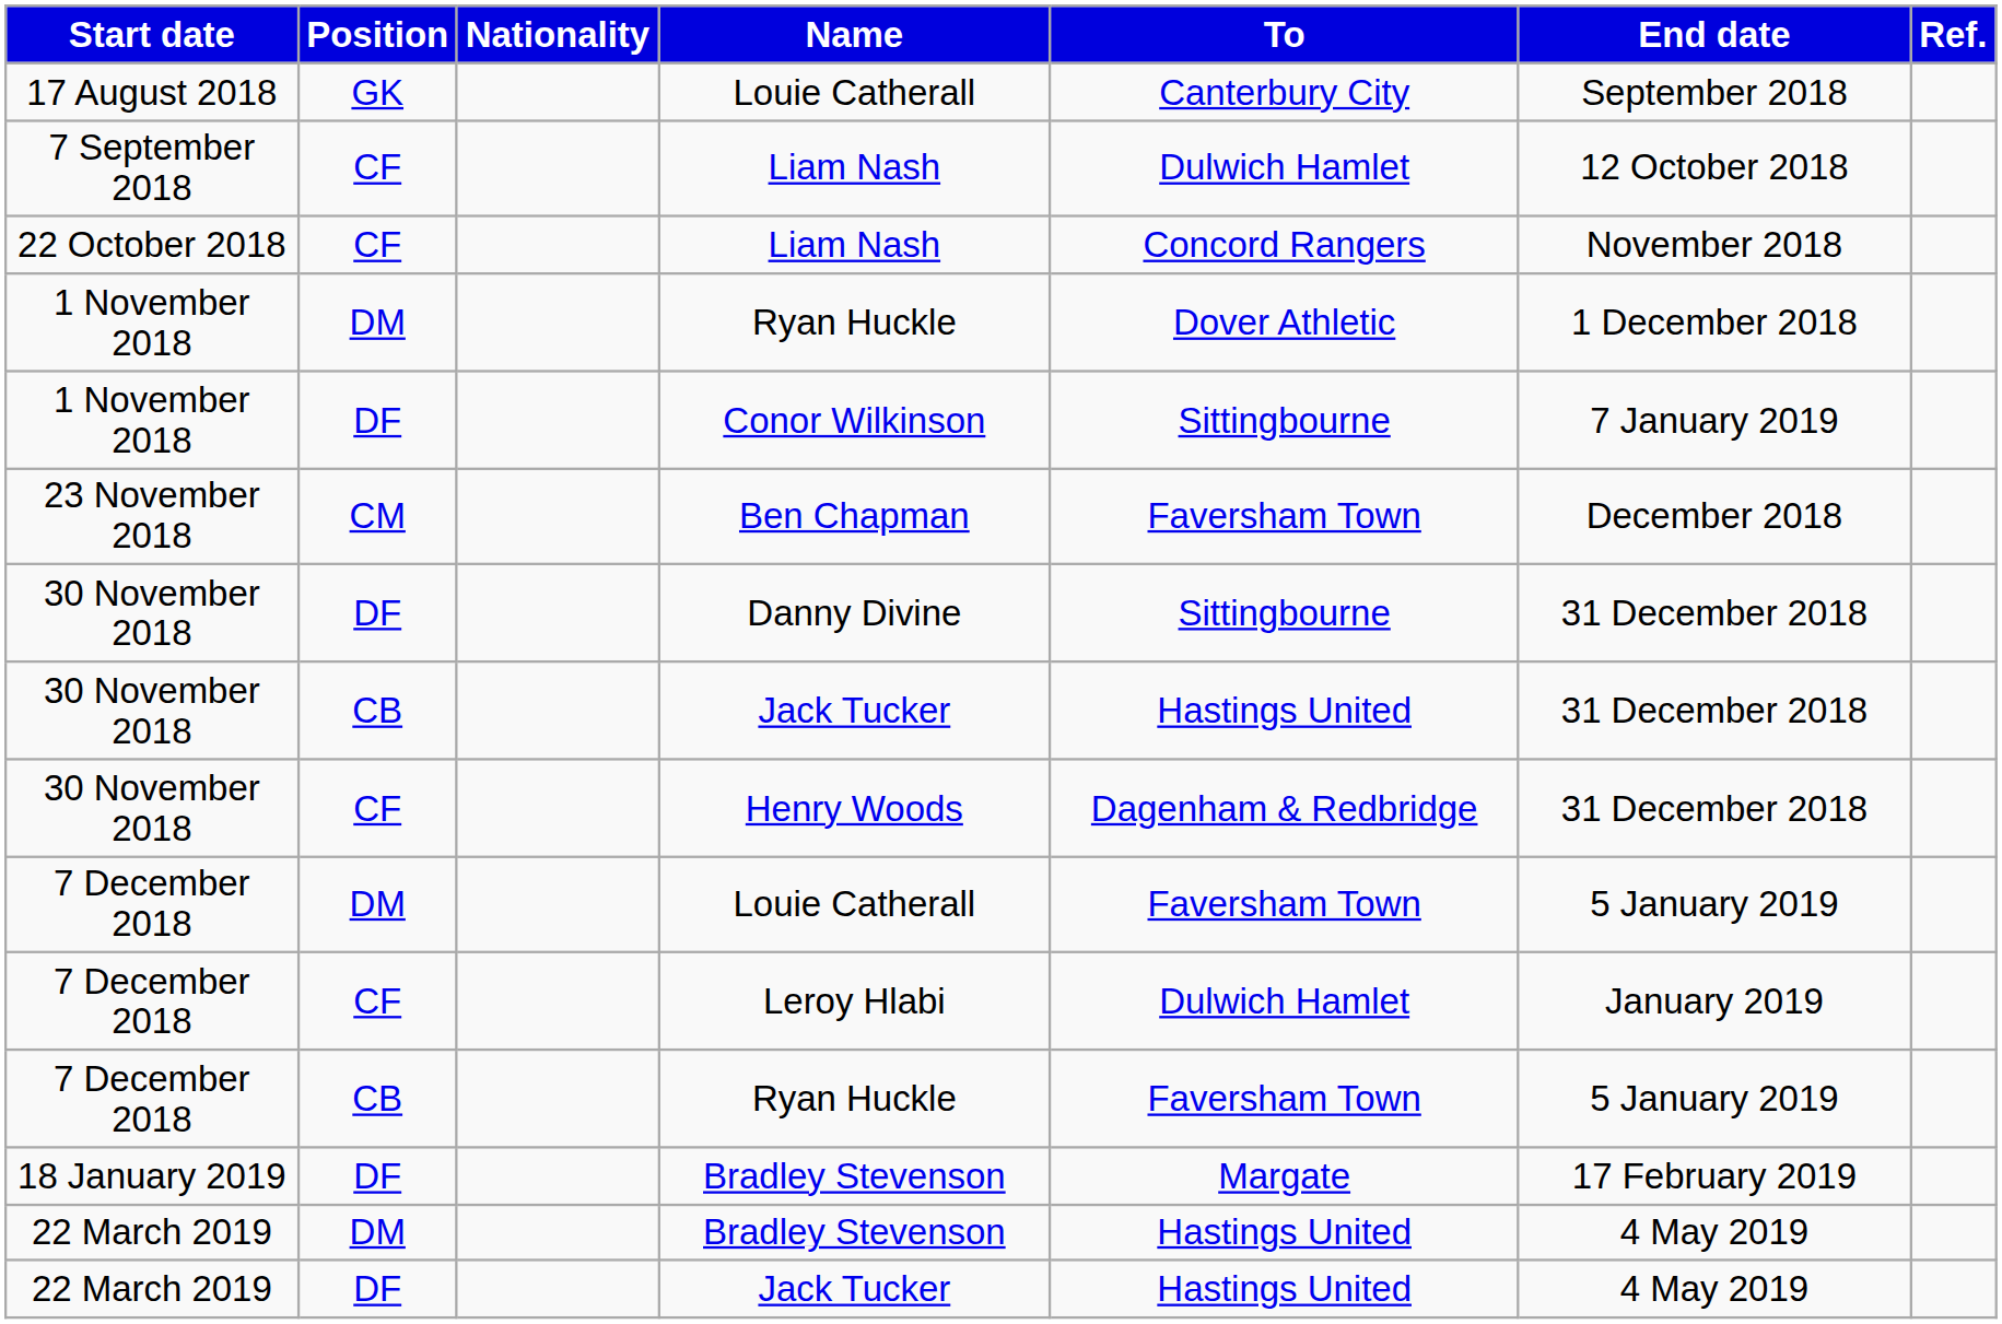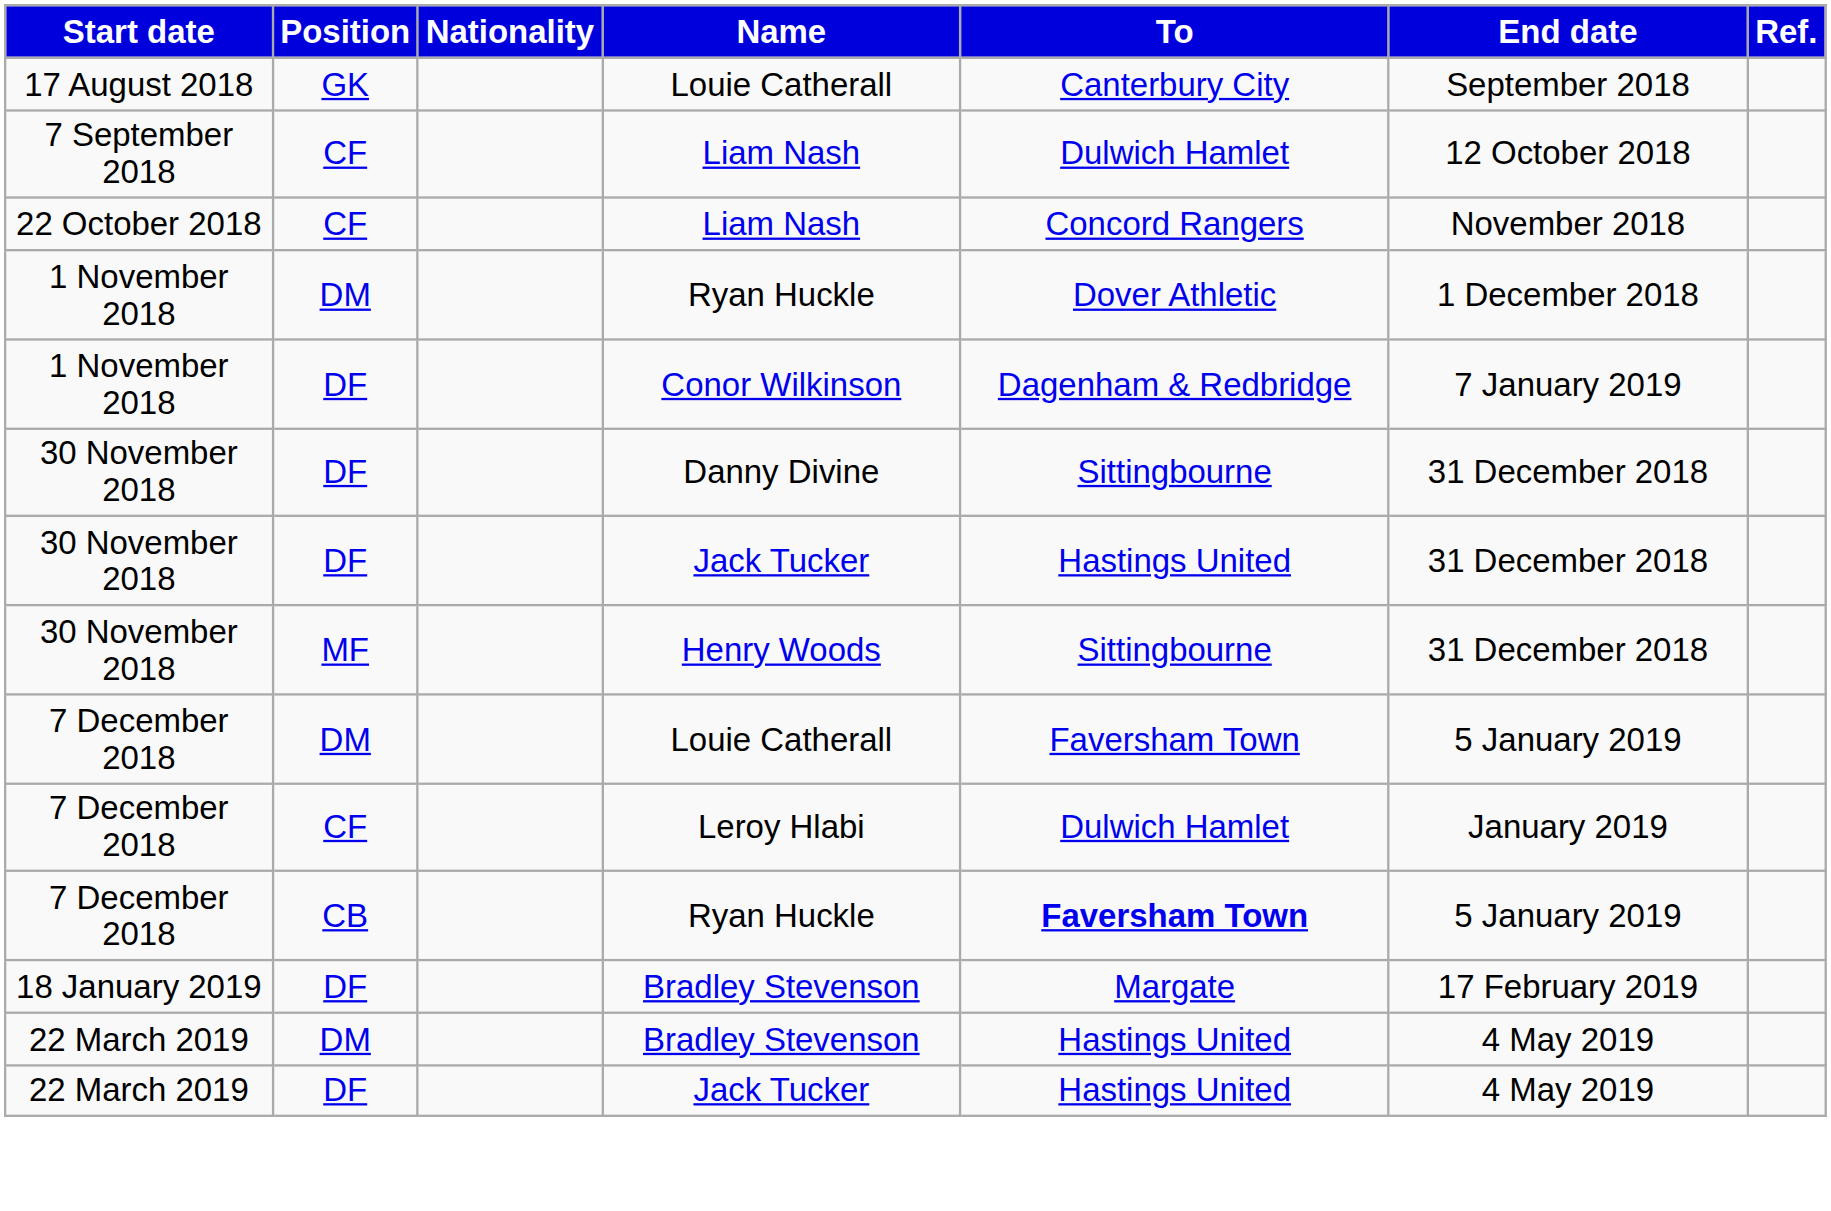Conor Wilkinson | To: Sittingbourne -> Dagenham & Redbridge
- row: 23 November 2018 | CM | Ben Chapman | Faversham Town | December 2018
30 November 2018 / Jack Tucker | Position: CB -> DF
Henry Woods | Position: CF -> MF
Henry Woods | To: Dagenham & Redbridge -> Sittingbourne
7 December 2018 / Ryan Huckle | To: normal -> bold
